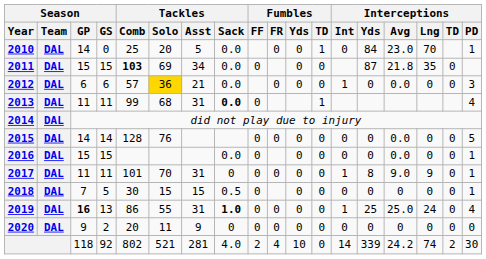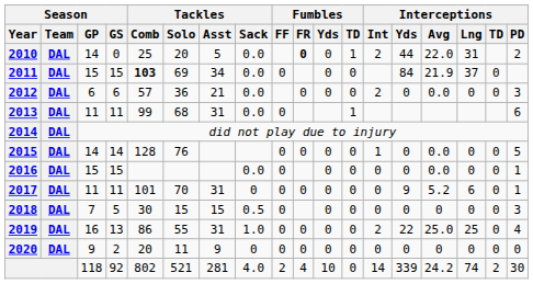2010 | Fumbles / FR: normal -> bold
2010 | Interceptions / Int: 0 -> 2
2010 | Interceptions / Yds: 84 -> 44
2010 | Interceptions / Avg: 23.0 -> 22.0
2010 | Interceptions / Lng: 70 -> 31
2010 | Interceptions / PD: 1 -> 2
2011 | Interceptions / Yds: 87 -> 84
2011 | Interceptions / Avg: 21.8 -> 21.9
2011 | Interceptions / Lng: 35 -> 37
2012 | Tackles / Solo: gold background -> no background
2012 | Interceptions / Int: 1 -> 2
2013 | Tackles / Sack: bold -> normal
2013 | Interceptions / PD: 4 -> 6
2015 | Interceptions / Int: 0 -> 1
2017 | Interceptions / Int: 1 -> 0
2017 | Interceptions / Yds: 8 -> 9
2017 | Interceptions / Avg: 9.0 -> 5.2
2017 | Interceptions / Lng: 9 -> 6
2018 | Interceptions / PD: 1 -> 3
2019 | Season / GP: bold -> normal
2019 | Tackles / Sack: bold -> normal
2019 | Interceptions / Int: 1 -> 2
2019 | Interceptions / Yds: 25 -> 22
2019 | Interceptions / Lng: 24 -> 25
